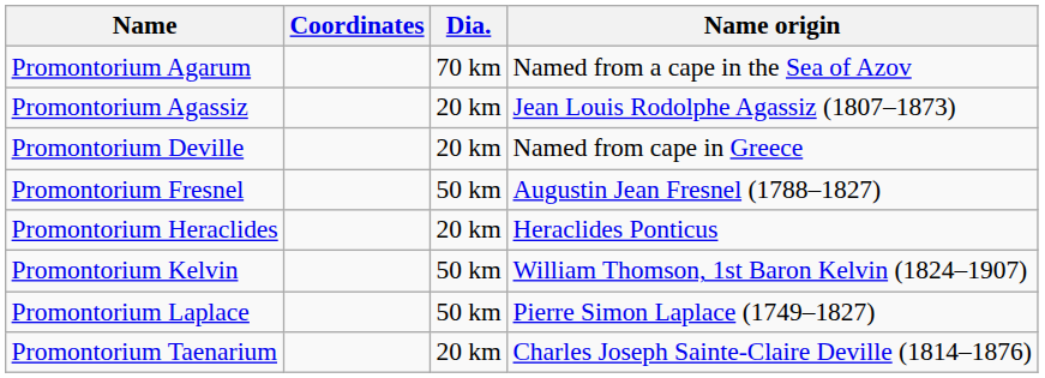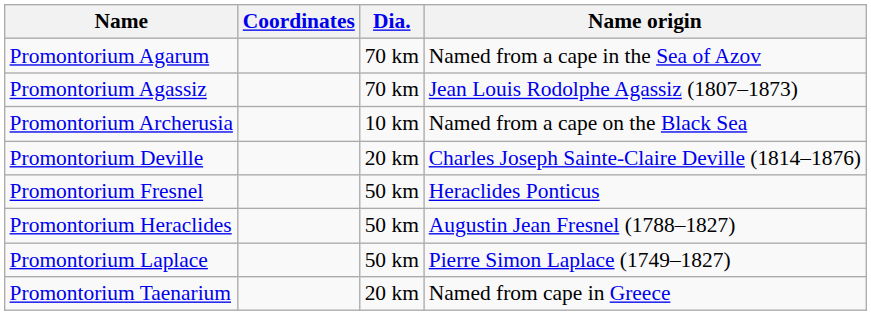Promontorium Agassiz | Dia.: 20 km -> 70 km
+ row: Promontorium Archerusia | 10 km | Named from a cape on the Black Sea
Promontorium Deville | Name origin: Named from cape in Greece -> Charles Joseph Sainte-Claire Deville (1814–1876)
Promontorium Fresnel | Name origin: Augustin Jean Fresnel (1788–1827) -> Heraclides Ponticus
Promontorium Heraclides | Dia.: 20 km -> 50 km
Promontorium Heraclides | Name origin: Heraclides Ponticus -> Augustin Jean Fresnel (1788–1827)
- row: Promontorium Kelvin | 50 km | William Thomson, 1st Baron Kelvin (1824–1907)
Promontorium Taenarium | Name origin: Charles Joseph Sainte-Claire Deville (1814–1876) -> Named from cape in Greece
